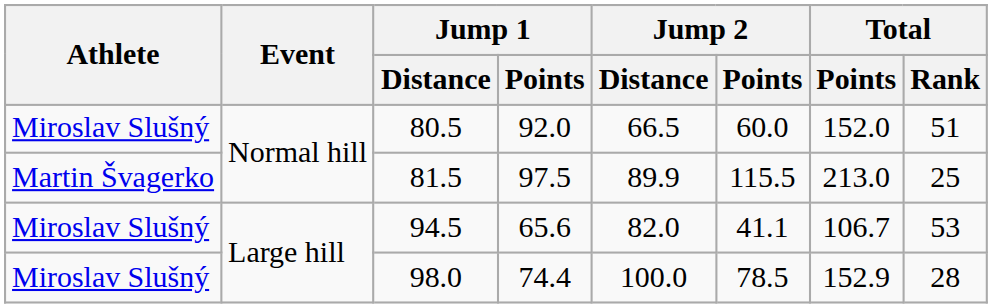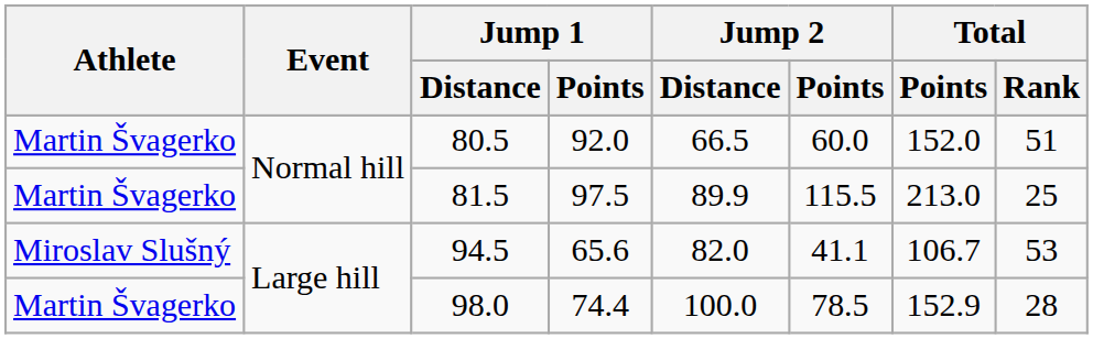80.5 | Athlete: Miroslav Slušný -> Martin Švagerko
98.0 | Athlete: Miroslav Slušný -> Martin Švagerko
